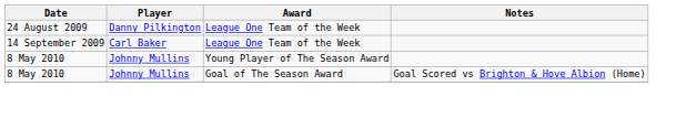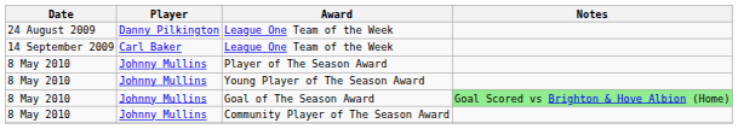+ row: 8 May 2010 | Johnny Mullins | Player of The Season Award
Goal of The Season Award | Notes: no background -> lightgreen background
+ row: 8 May 2010 | Johnny Mullins | Community Player of The Season Award
